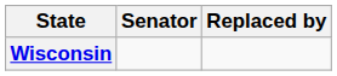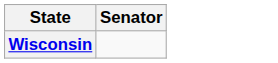- column: Replaced by
